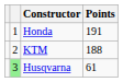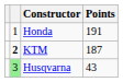KTM | column 2: normal -> bold
KTM | Points: 188 -> 187
Husqvarna | Points: 61 -> 43
